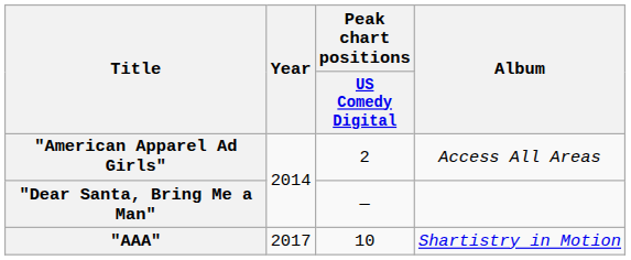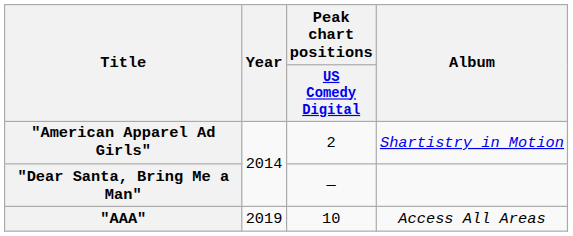"American Apparel Ad Girls" | Album: Access All Areas -> Shartistry in Motion
"AAA" | Year: 2017 -> 2019
"AAA" | Album: Shartistry in Motion -> Access All Areas
